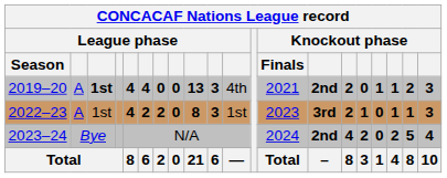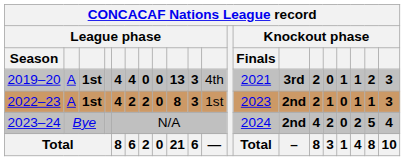2019–20 | column 14: 2nd -> 3rd
2022–23 | column 3: normal -> bold
2022–23 | column 14: 3rd -> 2nd
